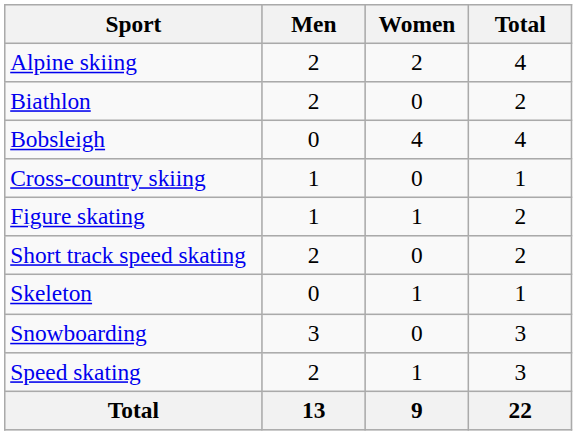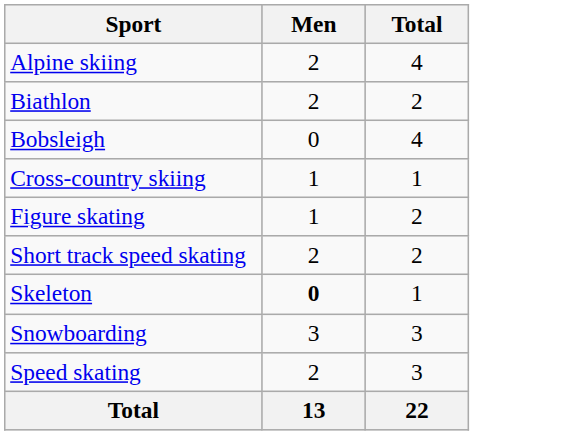- column: Women | 2 | 0 | 4 | 0 | 1 | 0 | 1 | 0 | 1 | 9
Skeleton | Men: normal -> bold
